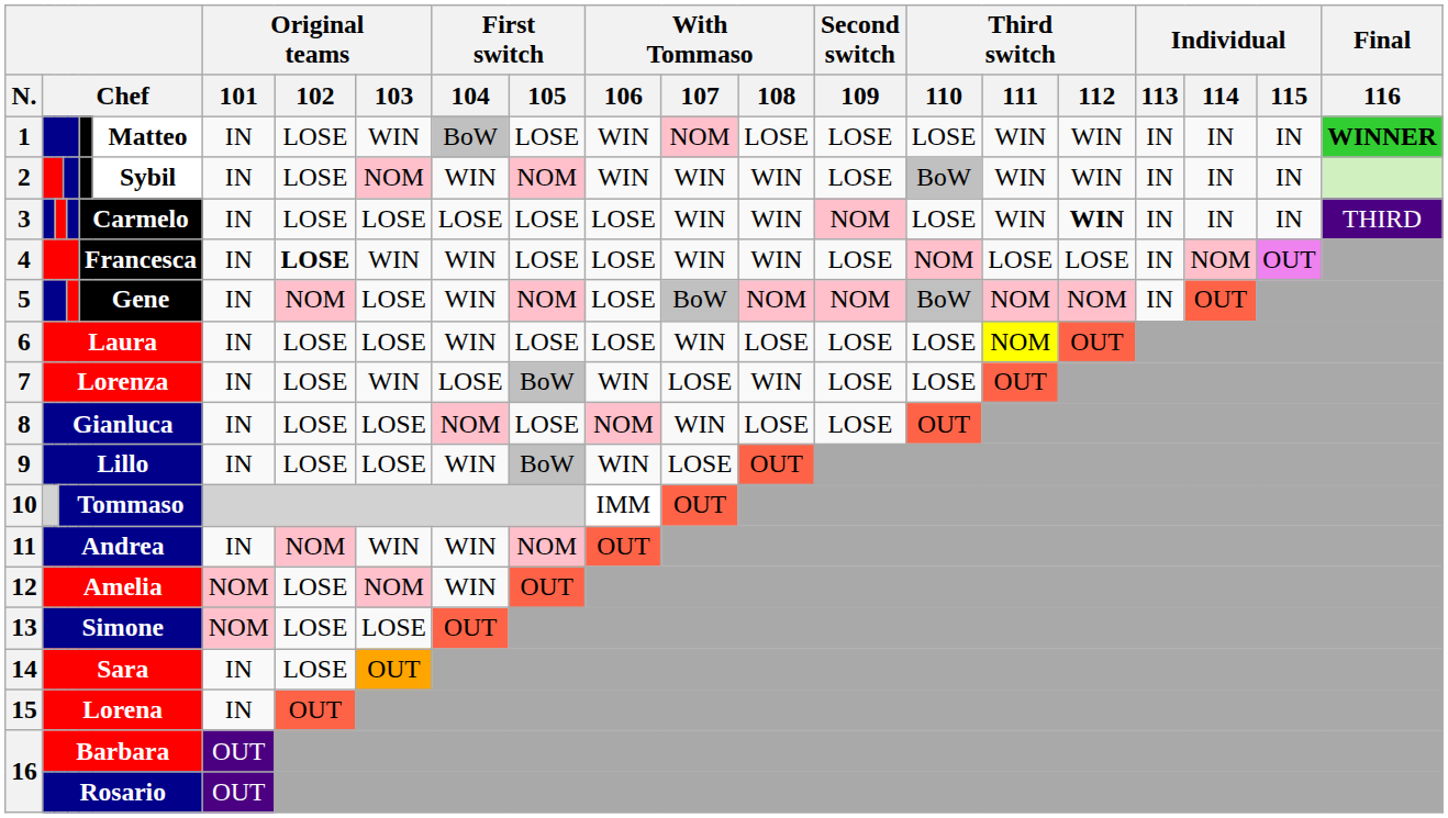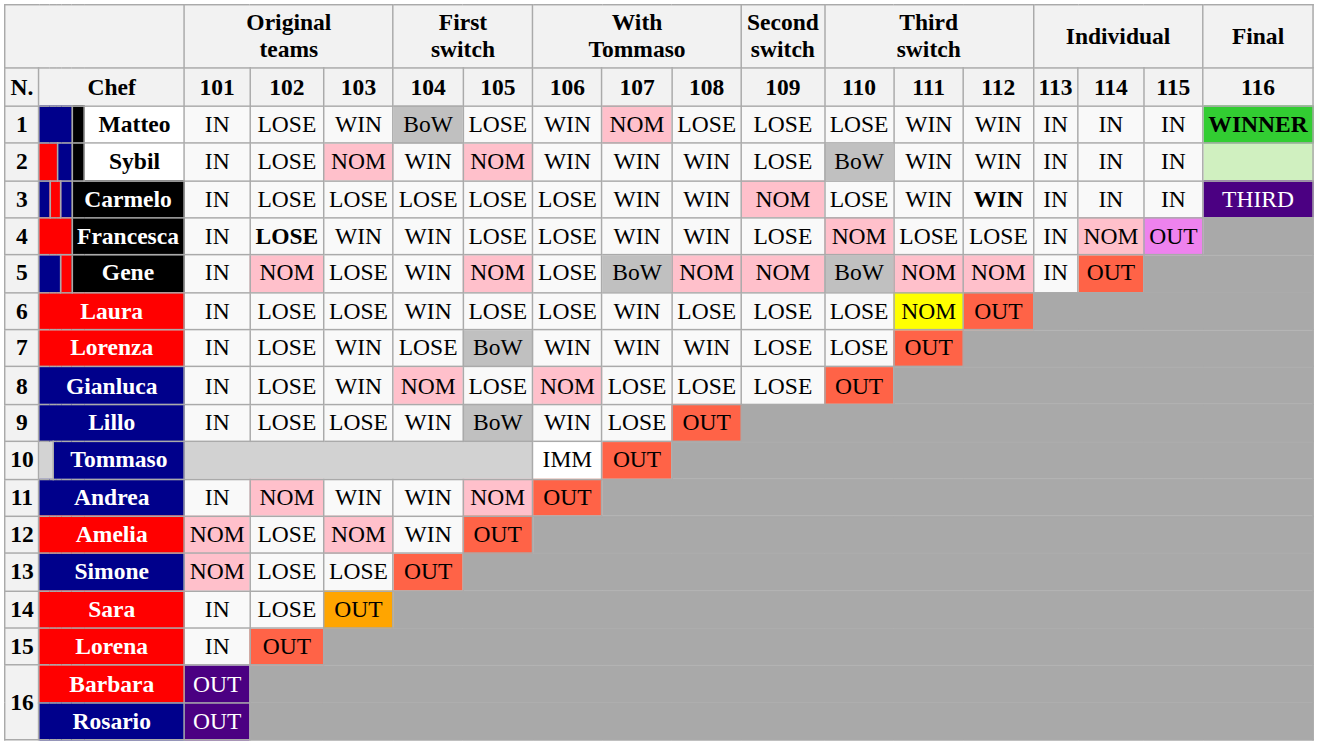7 | With Tommaso / 107: LOSE -> WIN
8 | Original teams / 103: LOSE -> WIN
8 | With Tommaso / 107: WIN -> LOSE
